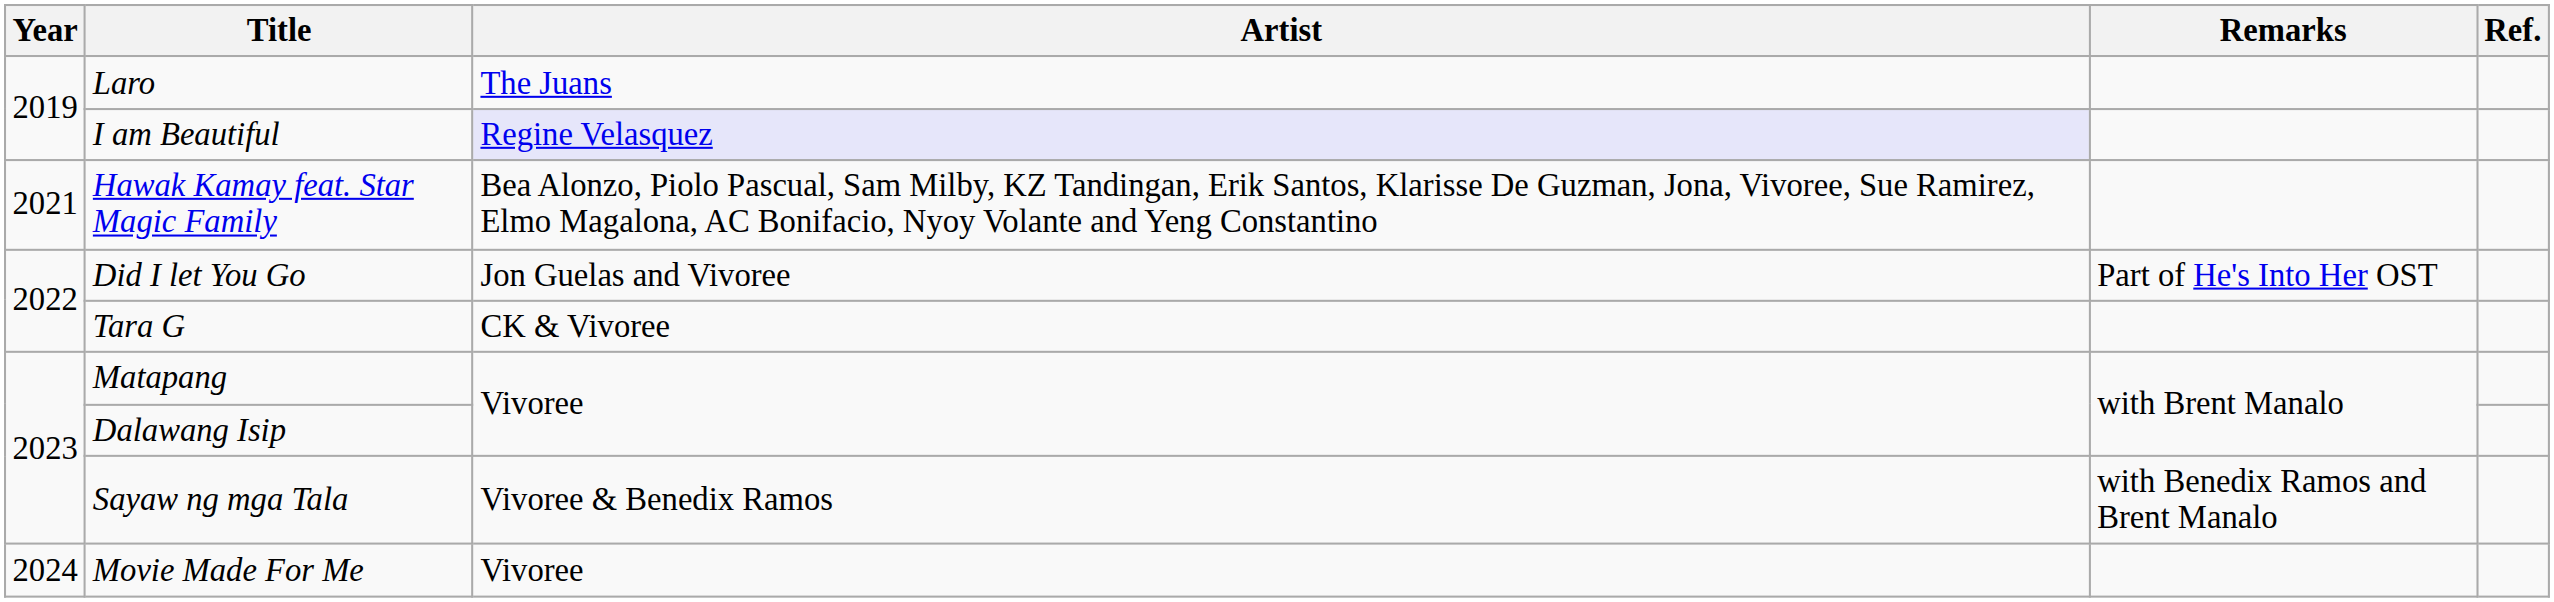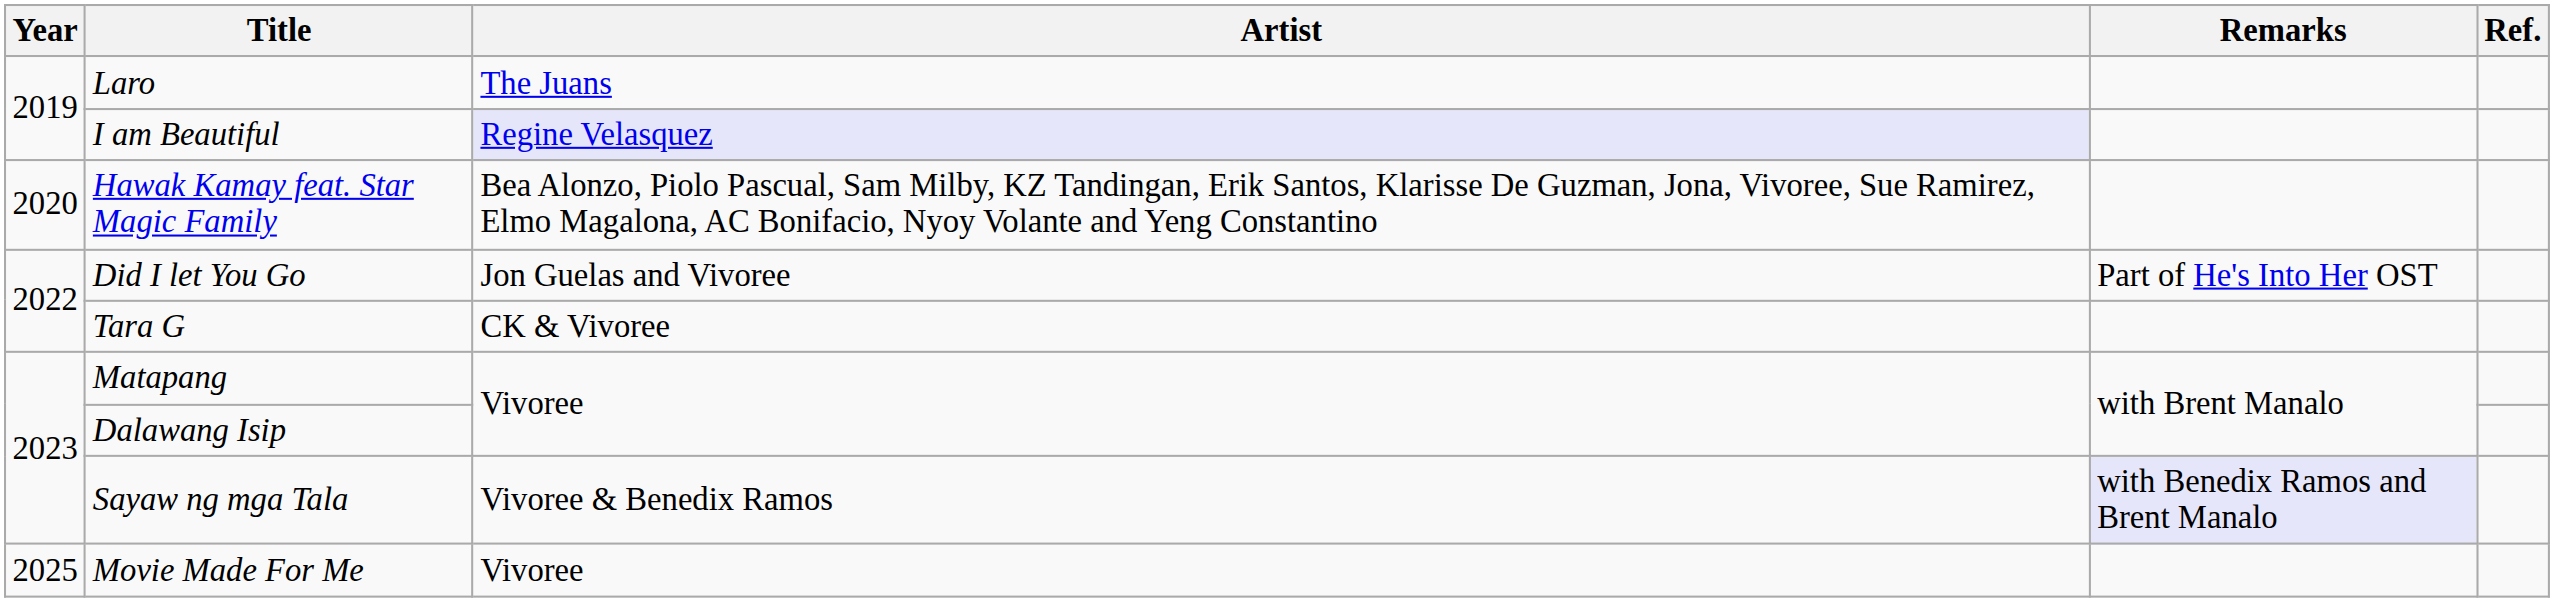Hawak Kamay feat. Star Magic Family | Year: 2021 -> 2020
Sayaw ng mga Tala | Remarks: no background -> lavender background
Movie Made For Me | Year: 2024 -> 2025
